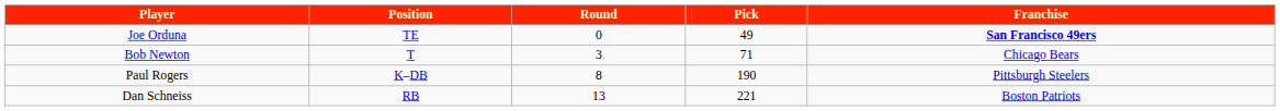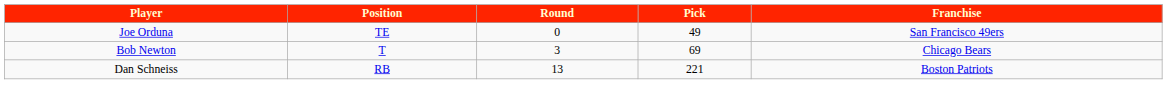Joe Orduna | Franchise: bold -> normal
Bob Newton | Pick: 71 -> 69
- row: Paul Rogers | K–DB | 8 | 190 | Pittsburgh Steelers
